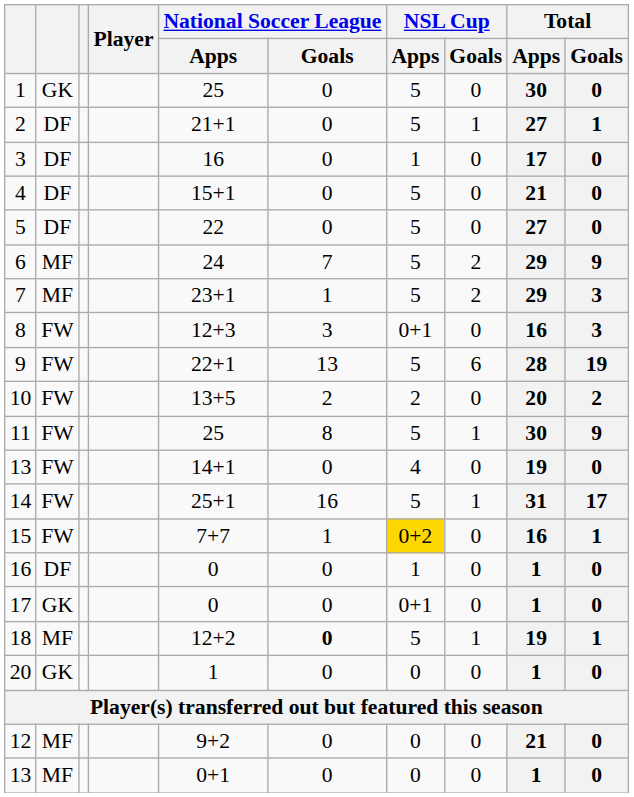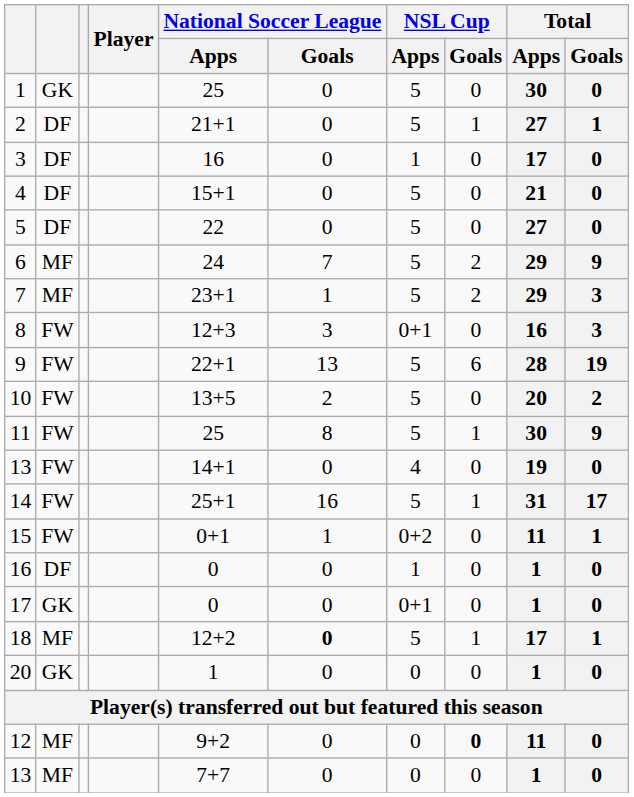10 | NSL Cup / Apps: 2 -> 5
15 | National Soccer League / Apps: 7+7 -> 0+1
15 | NSL Cup / Apps: gold background -> no background
15 | Total / Apps: 16 -> 11
18 | Total / Apps: 19 -> 17
12 | NSL Cup / Goals: normal -> bold
12 | Total / Apps: 21 -> 11
13 / MF | National Soccer League / Apps: 0+1 -> 7+7
